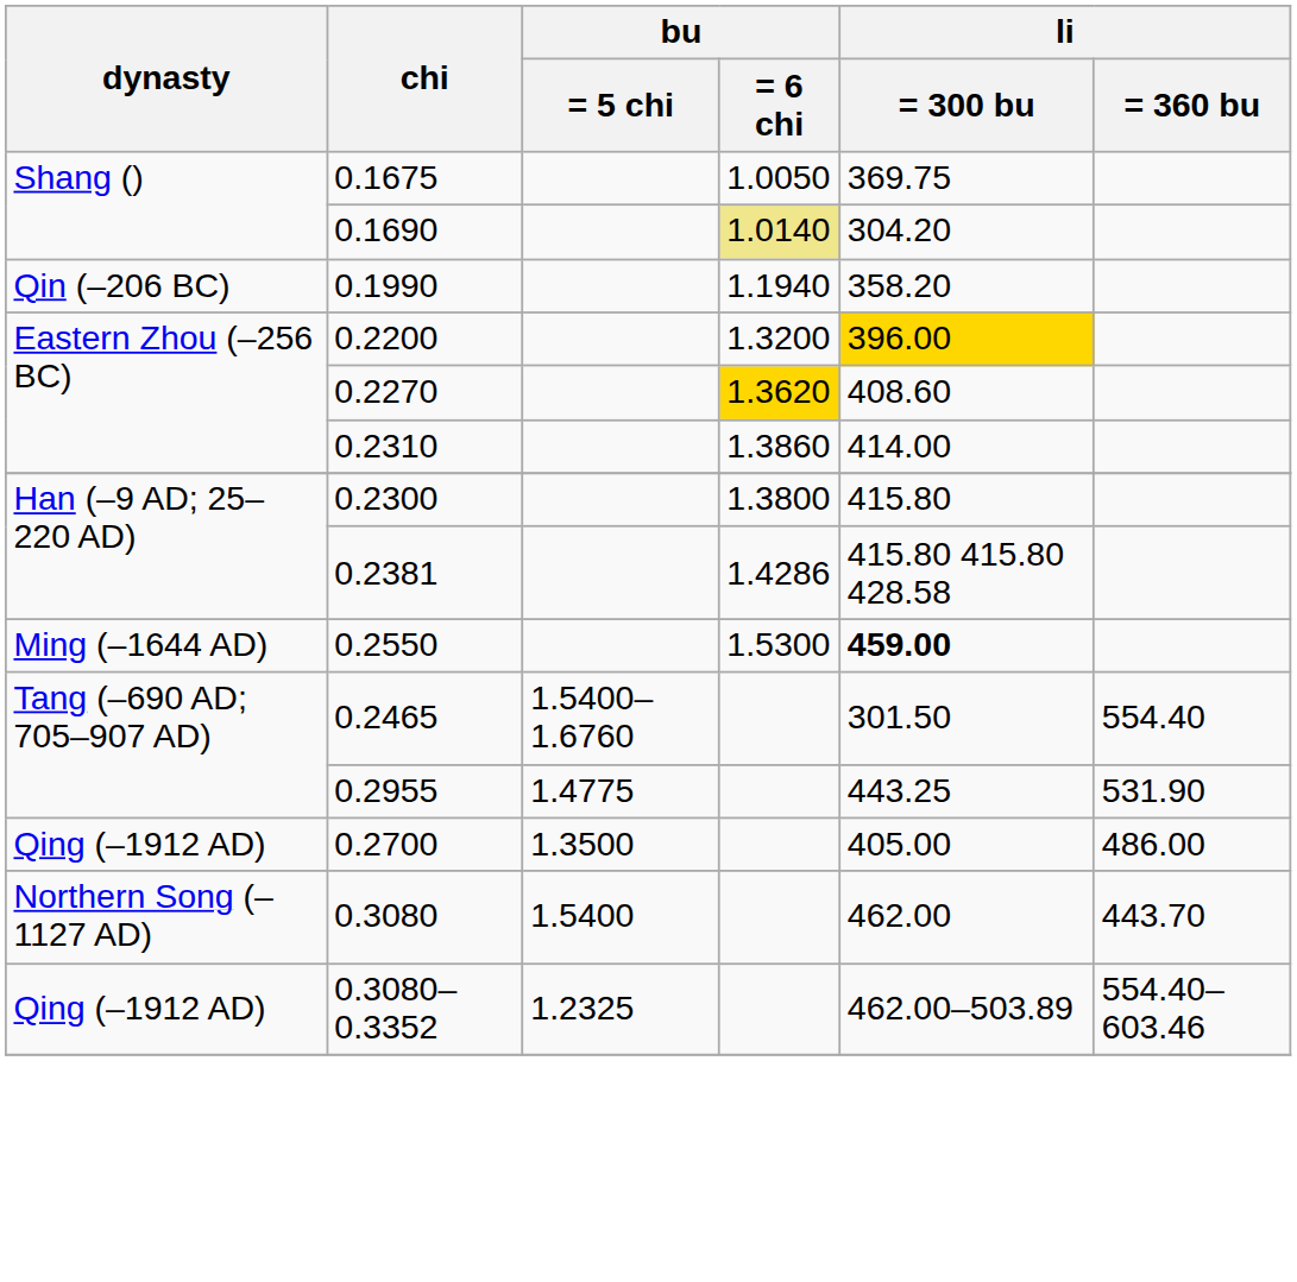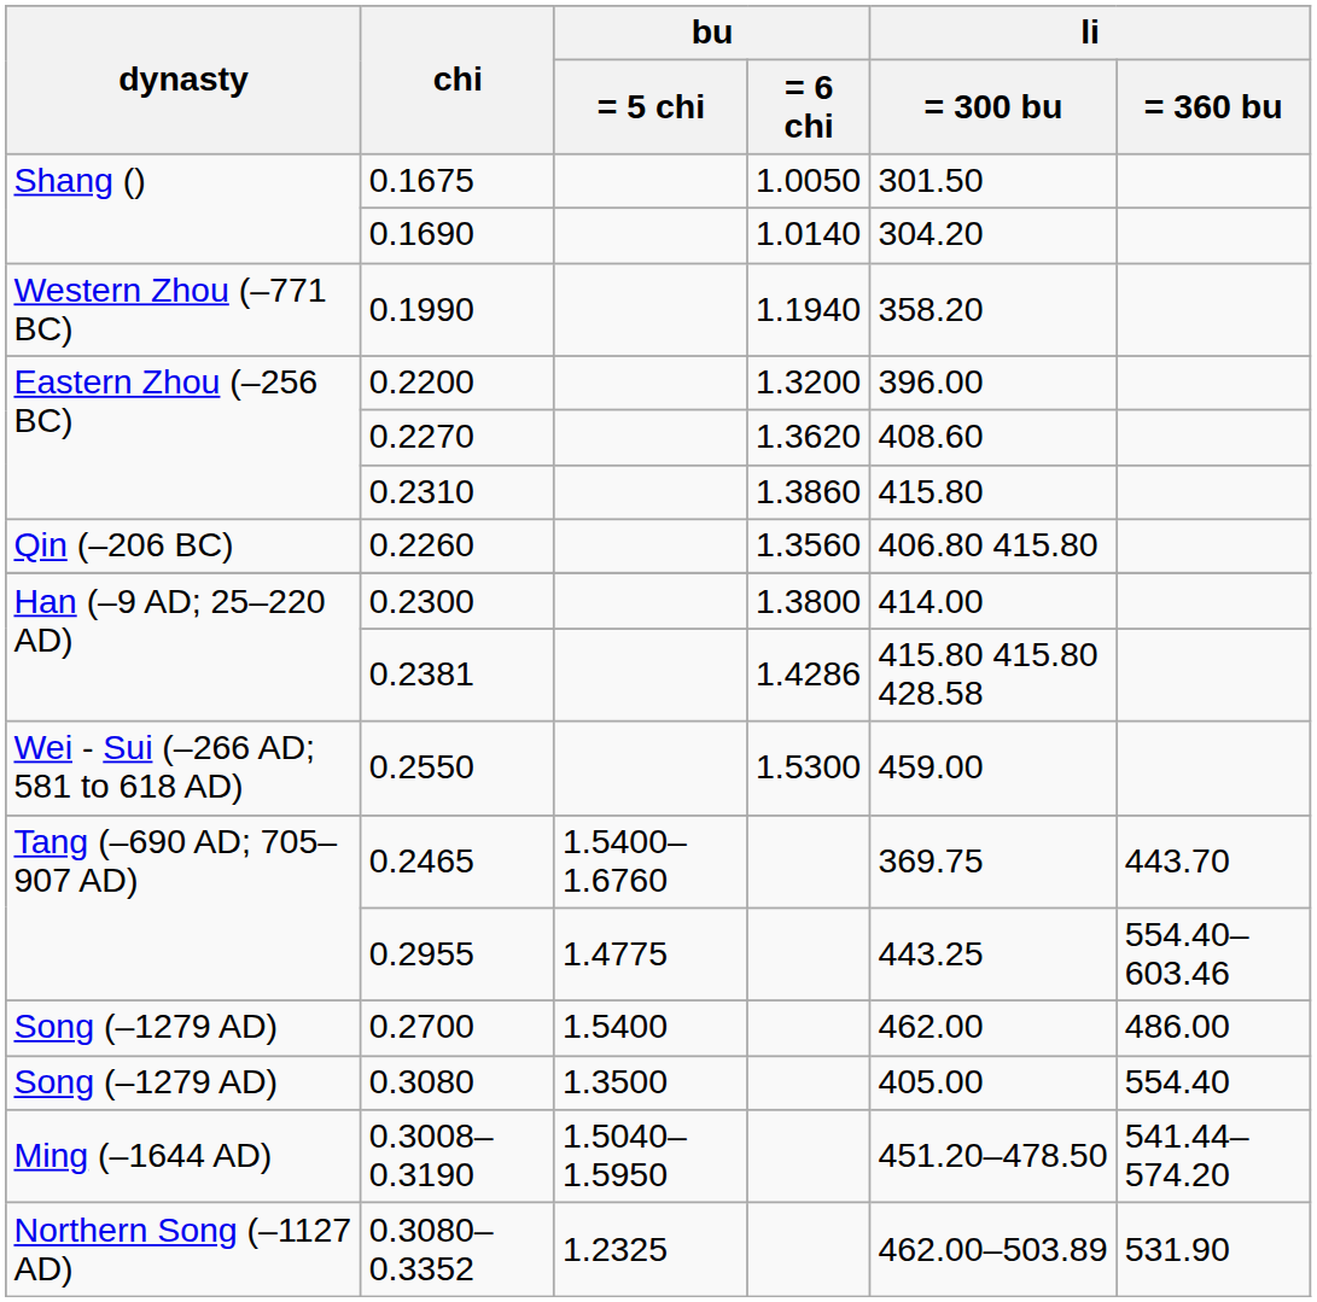0.1675 | li / = 300 bu: 369.75 -> 301.50
0.1690 | bu / = 6 chi: khaki background -> no background
0.1990 | dynasty: Qin (–206 BC) -> Western Zhou (–771 BC)
0.2200 | li / = 300 bu: gold background -> no background
0.2270 | bu / = 6 chi: gold background -> no background
0.2310 | li / = 300 bu: 414.00 -> 415.80
+ row: Qin (–206 BC) | 0.2260 | 1.3560 | 406.80 415.80
0.2300 | li / = 300 bu: 415.80 -> 414.00
0.2550 | dynasty: Ming (–1644 AD) -> Wei - Sui (–266 AD; 581 to 618 AD)
0.2550 | li / = 300 bu: bold -> normal
0.2465 | li / = 300 bu: 301.50 -> 369.75
0.2465 | li / = 360 bu: 554.40 -> 443.70
0.2955 | li / = 360 bu: 531.90 -> 554.40–603.46
0.2700 | dynasty: Qing (–1912 AD) -> Song (–1279 AD)
0.2700 | bu / = 5 chi: 1.3500 -> 1.5400
0.2700 | li / = 300 bu: 405.00 -> 462.00
0.3080 | dynasty: Northern Song (–1127 AD) -> Song (–1279 AD)
0.3080 | bu / = 5 chi: 1.5400 -> 1.3500
0.3080 | li / = 300 bu: 462.00 -> 405.00
0.3080 | li / = 360 bu: 443.70 -> 554.40
+ row: Ming (–1644 AD) | 0.3008–0.3190 | 1.5040–1.5950 | 451.20–478.50 | 541.44–574.20
0.3080–0.3352 | dynasty: Qing (–1912 AD) -> Northern Song (–1127 AD)
0.3080–0.3352 | li / = 360 bu: 554.40–603.46 -> 531.90
